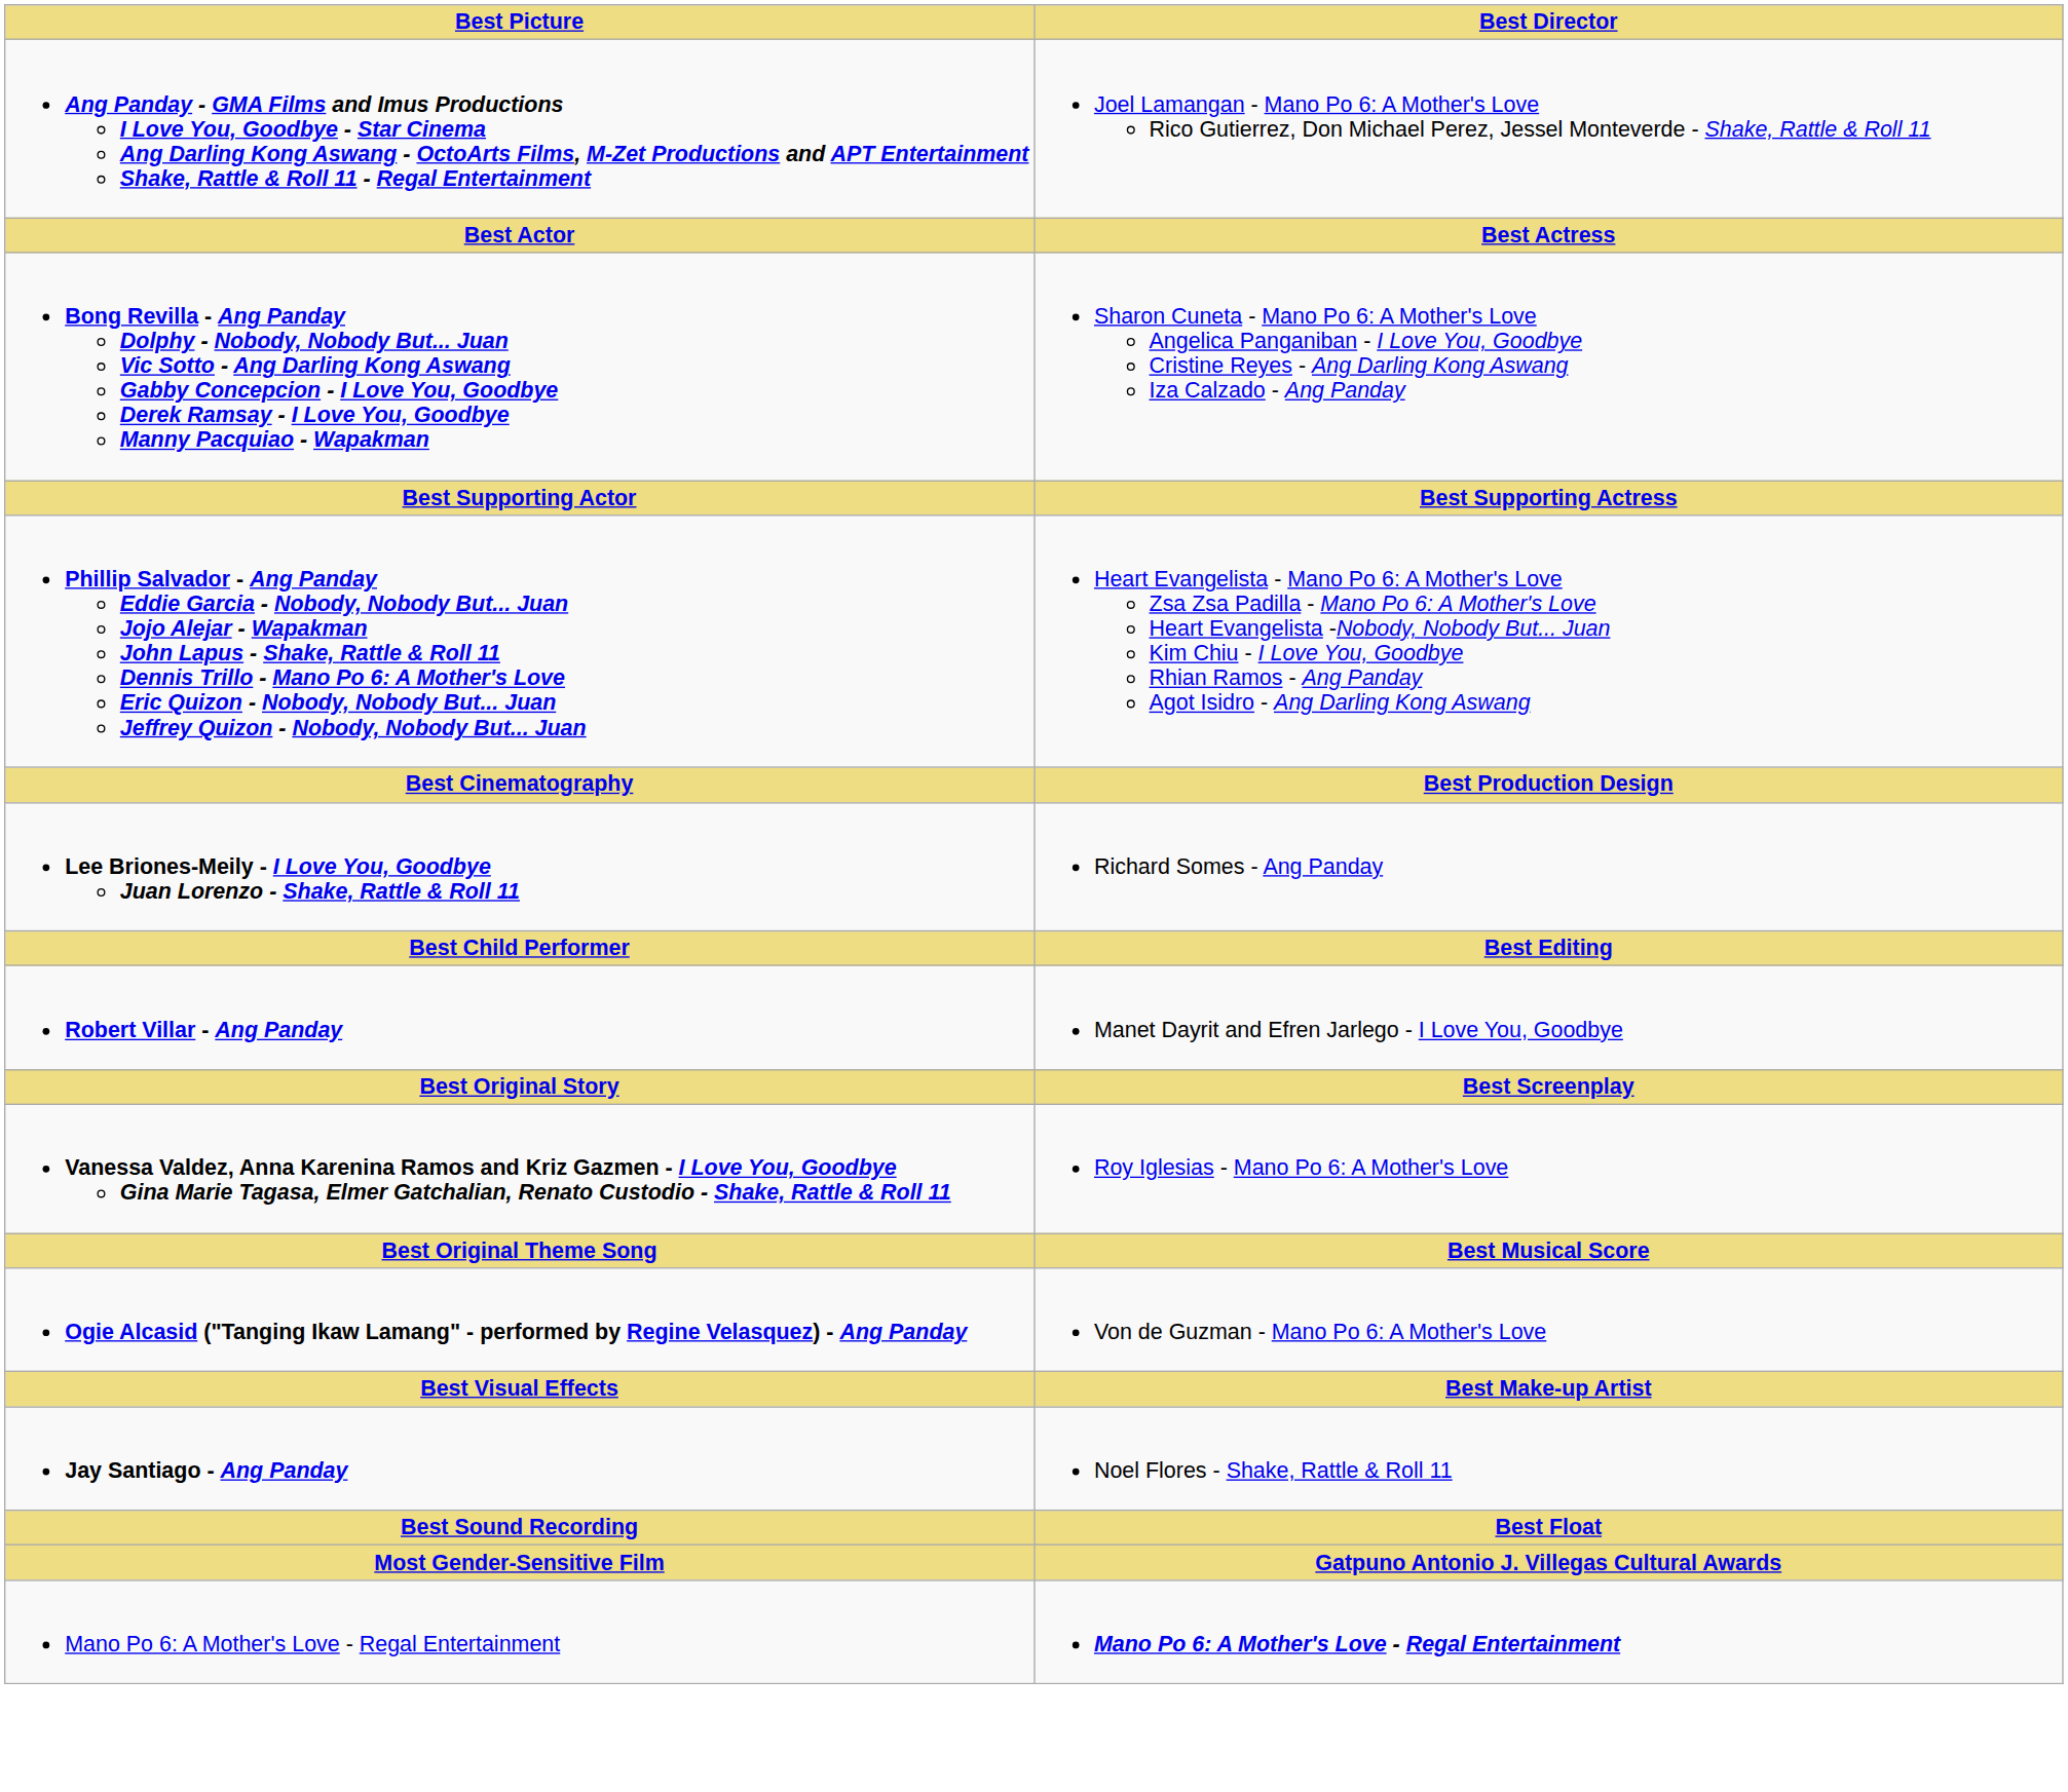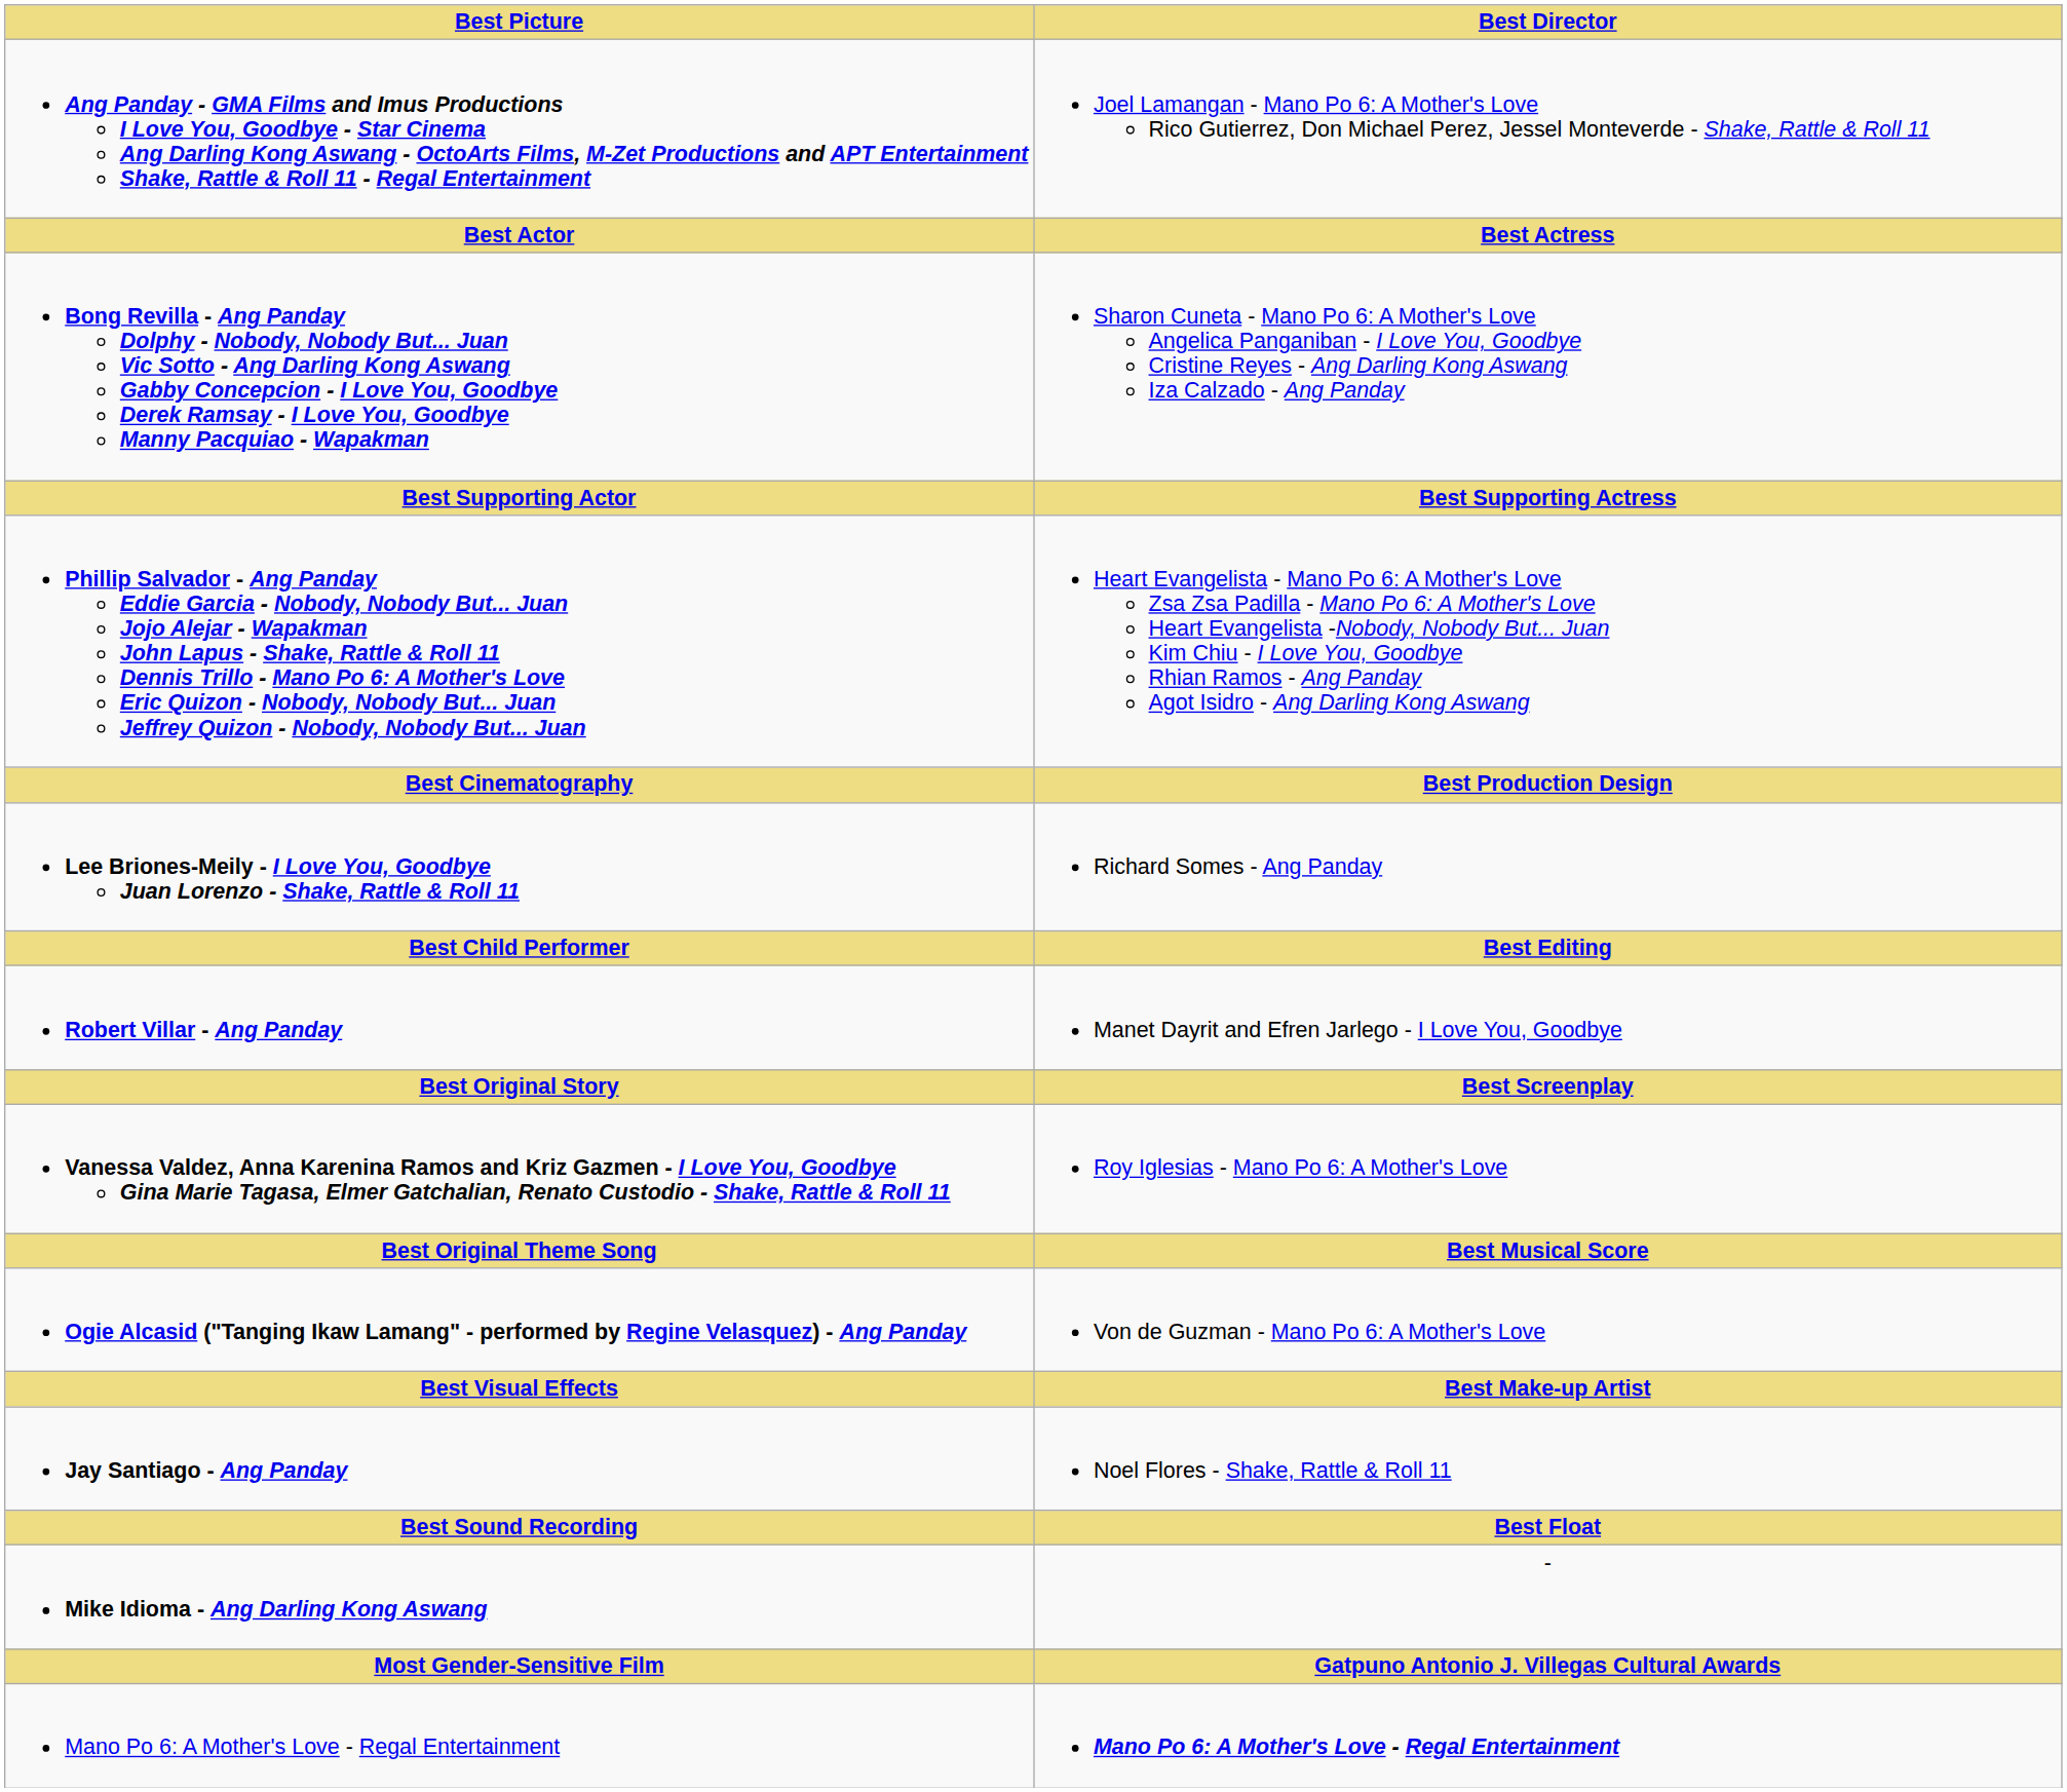+ row: Mike Idioma - Ang Darling Kong Aswang | -
